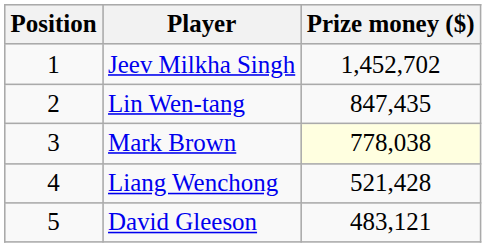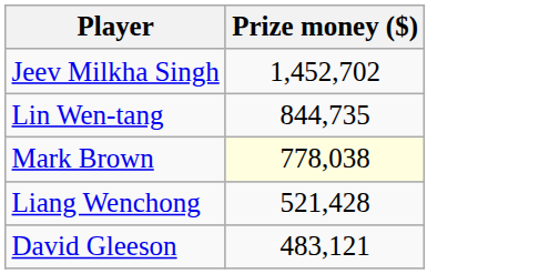- column: Position | 1 | 2 | 3 | 4 | 5
Lin Wen-tang | Prize money ($): 847,435 -> 844,735
